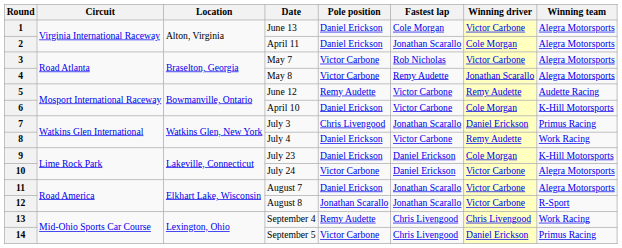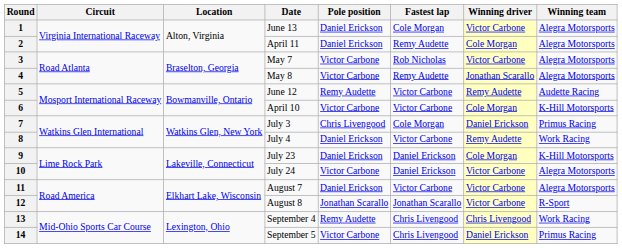2 | Fastest lap: Jonathan Scarallo -> Remy Audette
6 | Pole position: Daniel Erickson -> Victor Carbone
7 | Fastest lap: Jonathan Scarallo -> Cole Morgan
11 | Fastest lap: Jonathan Scarallo -> Victor Carbone
